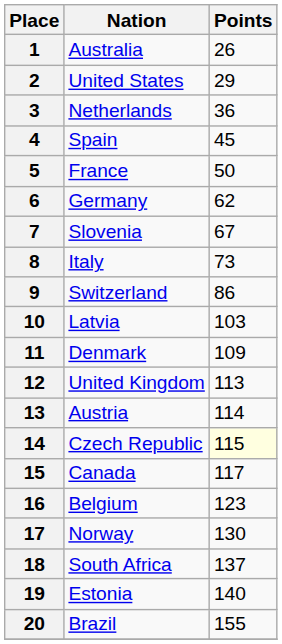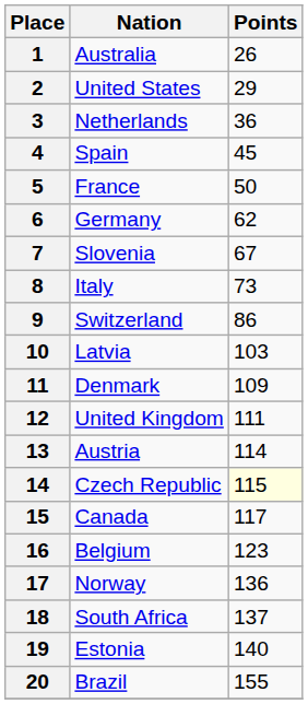12 | Points: 113 -> 111
17 | Points: 130 -> 136
